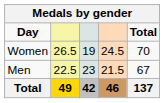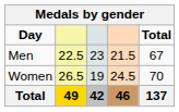rows swapped: Men <-> Women
